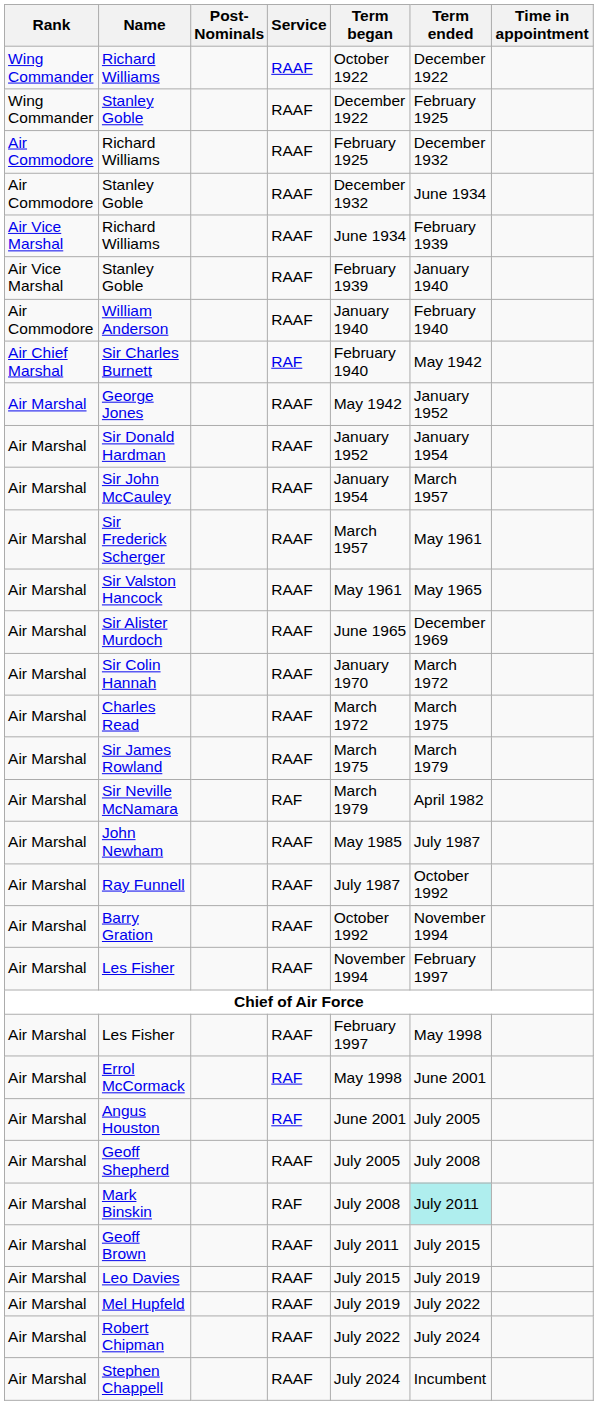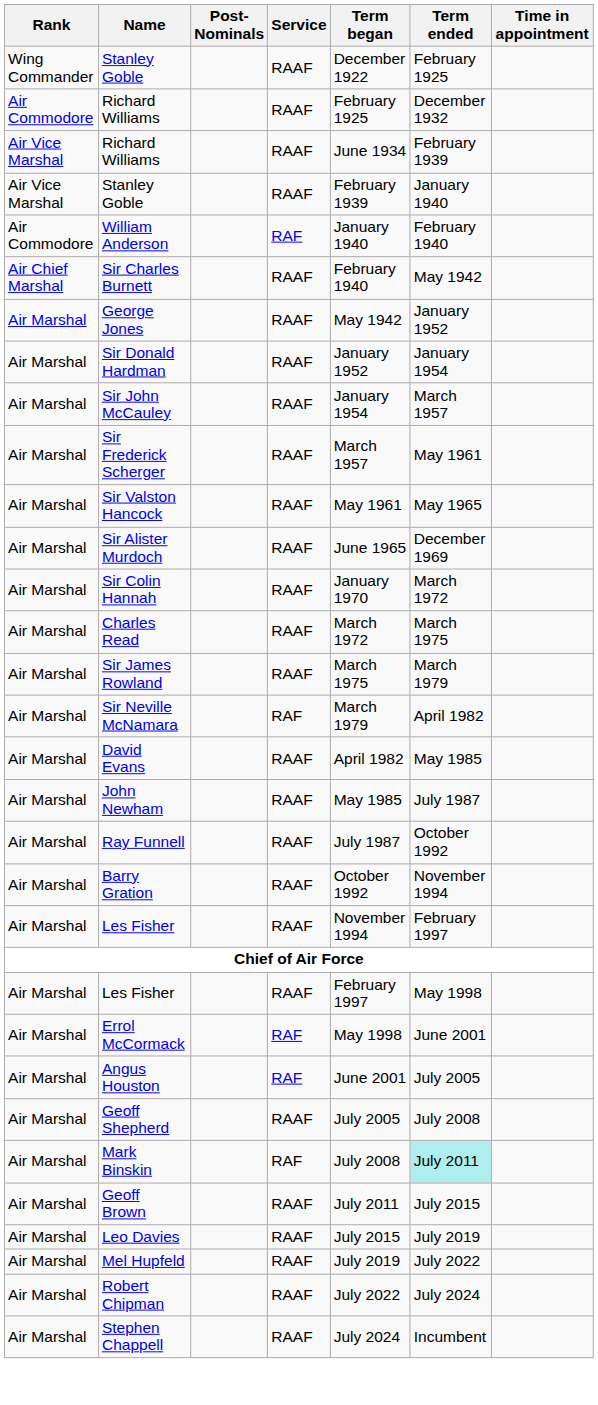- row: Wing Commander | Richard Williams | RAAF | October 1922 | December 1922
- row: Air Commodore | Stanley Goble | RAAF | December 1932 | June 1934
William Anderson | Service: RAAF -> RAF
Sir Charles Burnett | Service: RAF -> RAAF
+ row: Air Marshal | David Evans | RAAF | April 1982 | May 1985
